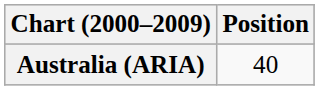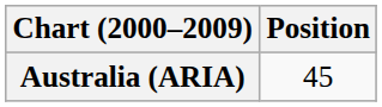Australia (ARIA) | Position: 40 -> 45
